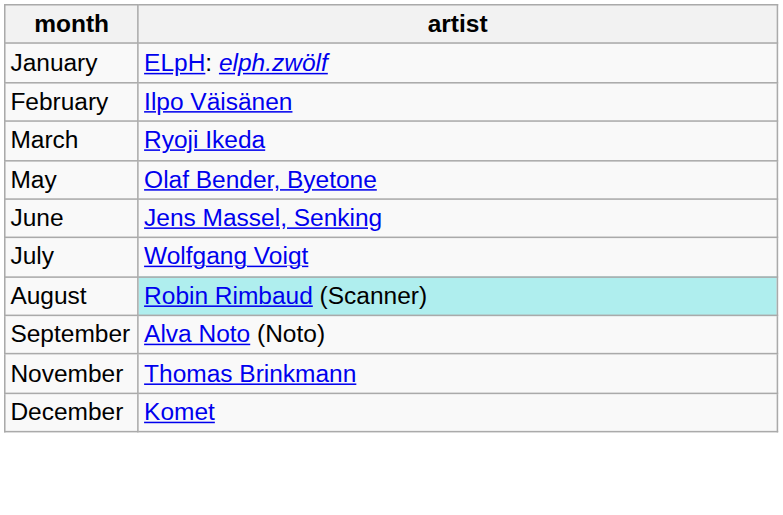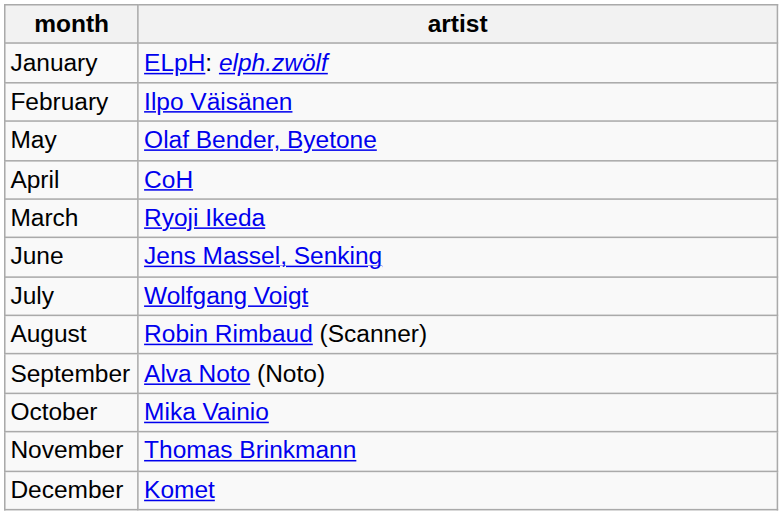rows swapped: March <-> May
+ row: April | CoH
August | artist: paleturquoise background -> no background
+ row: October | Mika Vainio
